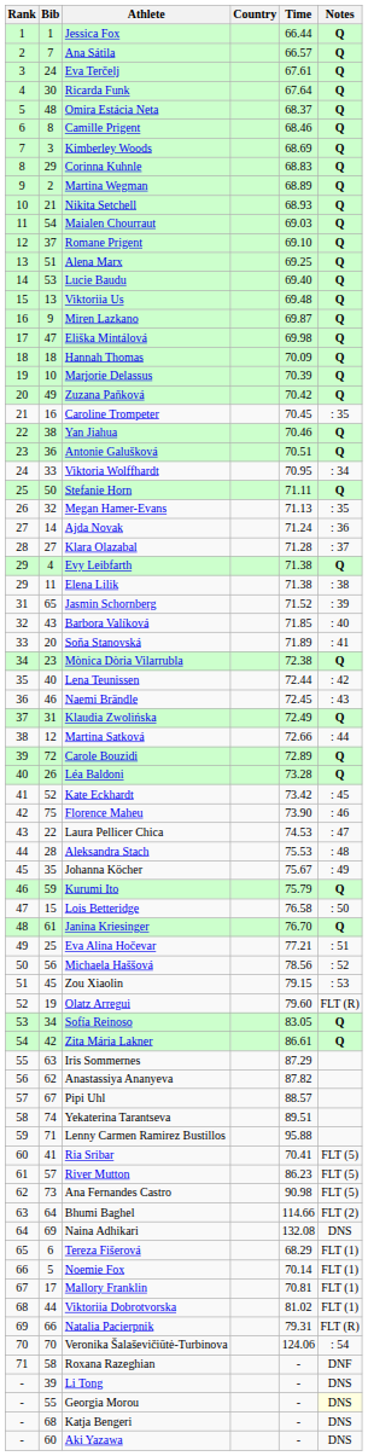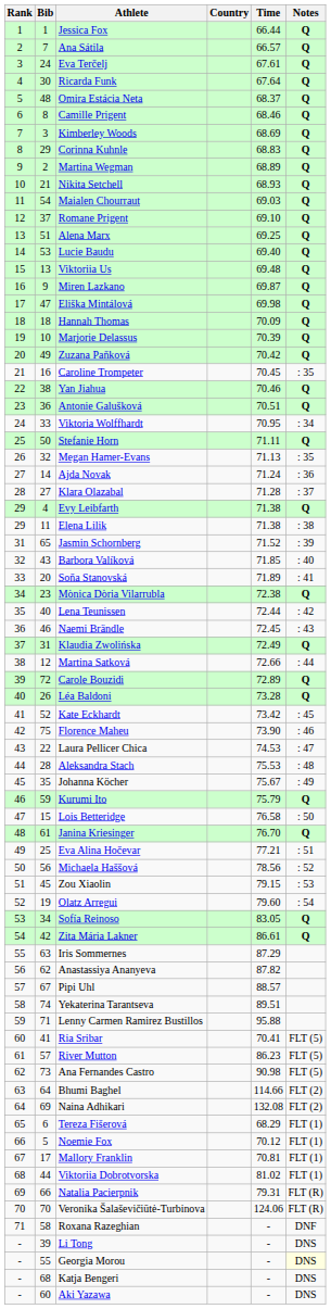Olatz Arregui | Notes: FLT (R) -> : 54
Naina Adhikari | Notes: DNS -> FLT (2)
Noemie Fox | Time: 70.14 -> 70.12
Veronika Šalaševičiūtė-Turbinova | Notes: : 54 -> FLT (R)
